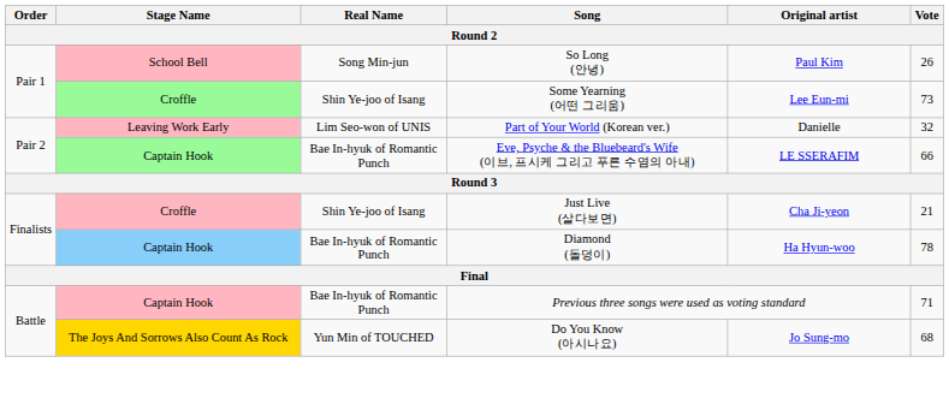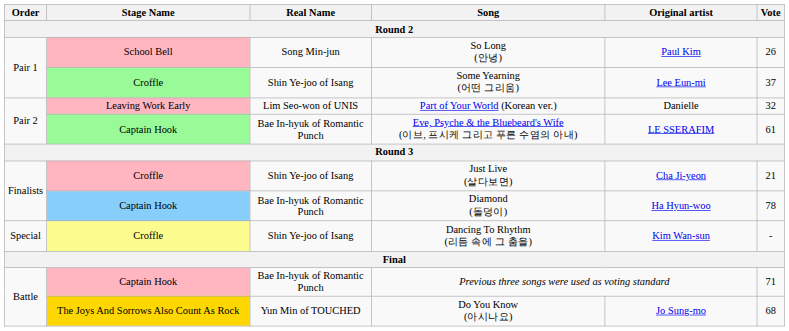Some Yearning (어떤 그리움) | Vote: 73 -> 37
Eve, Psyche & the Bluebeard's Wife (이브, 프시케 그리고 푸른 수염의 아내) | Vote: 66 -> 61
+ row: Special | Croffle | Shin Ye-joo of Isang | Dancing To Rhythm (리듬 속에 그 춤을) | Kim Wan-sun | -
